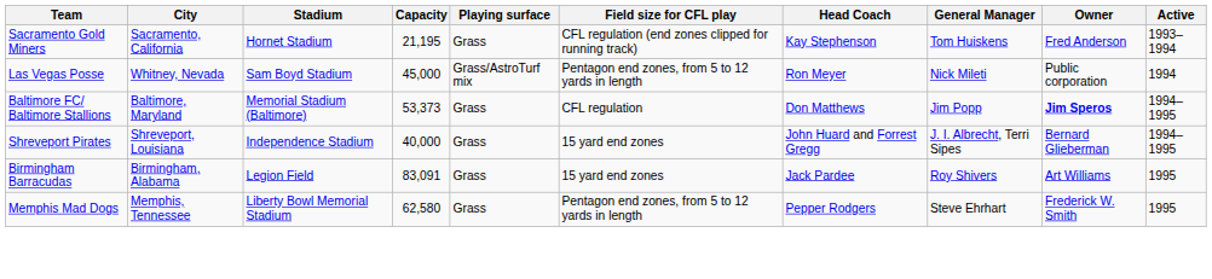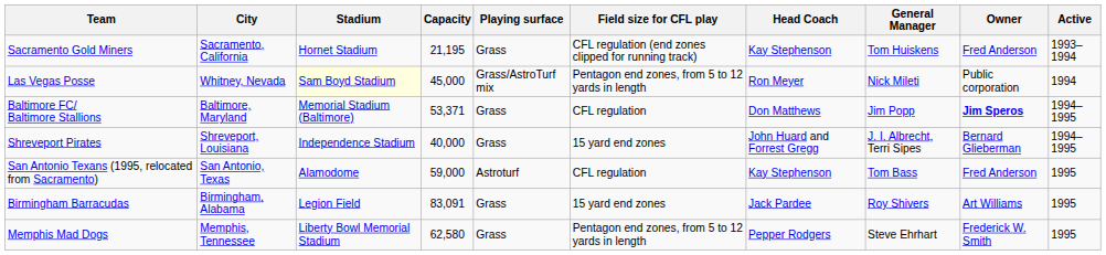Las Vegas Posse | Stadium: no background -> lightyellow background
Baltimore FC/ Baltimore Stallions | Capacity: 53,373 -> 53,371
+ row: San Antonio Texans (1995, relocated from Sacramento) | San Antonio, Texas | Alamodome | 59,000 | Astroturf | CFL regulation | Kay Stephenson | Tom Bass | Fred Anderson | 1995
